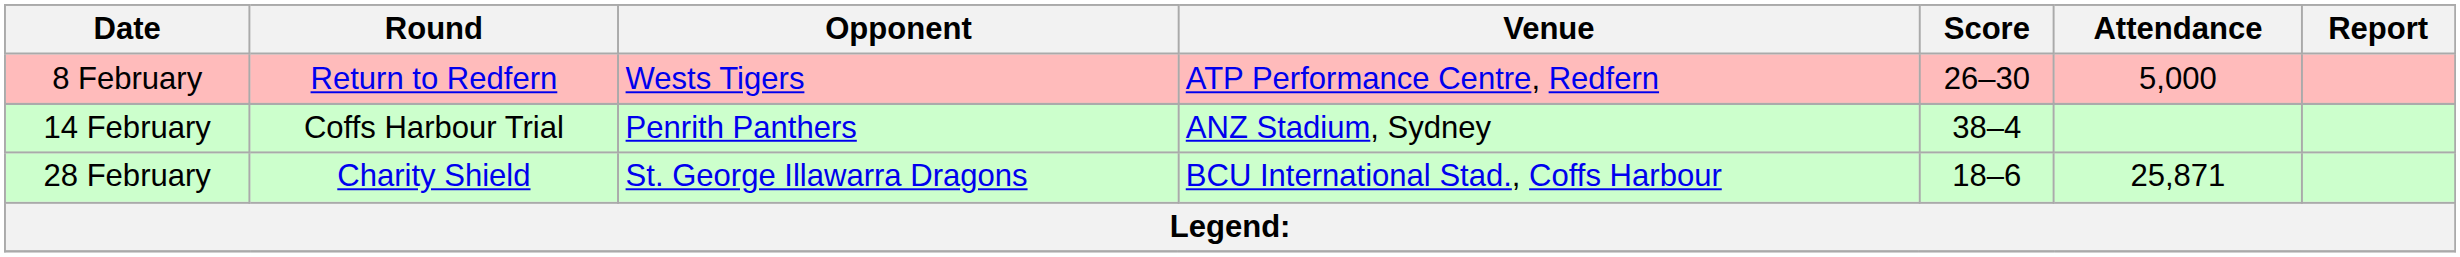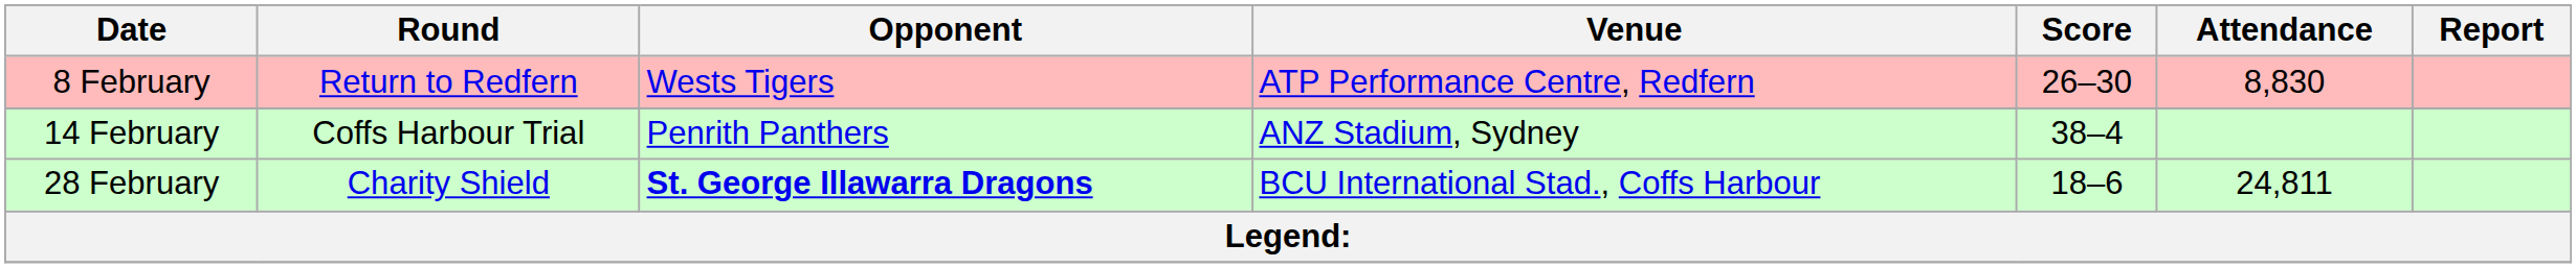8 February | Attendance: 5,000 -> 8,830
28 February | Opponent: normal -> bold
28 February | Attendance: 25,871 -> 24,811
